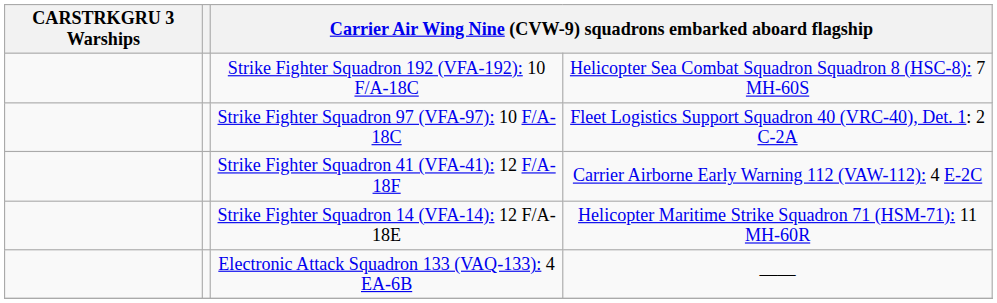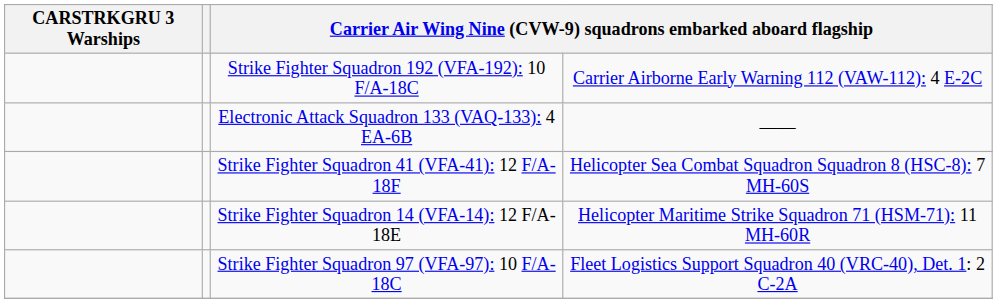Strike Fighter Squadron 192 (VFA-192): 10 F/A-18C | column 4: Helicopter Sea Combat Squadron Squadron 8 (HSC-8): 7 MH-60S -> Carrier Airborne Early Warning 112 (VAW-112): 4 E-2C
rows swapped: Strike Fighter Squadron 97 (VFA-97): 10 F/A-18C <-> Electronic Attack Squadron 133 (VAQ-133): 4 EA-6B
Strike Fighter Squadron 41 (VFA-41): 12 F/A-18F | column 4: Carrier Airborne Early Warning 112 (VAW-112): 4 E-2C -> Helicopter Sea Combat Squadron Squadron 8 (HSC-8): 7 MH-60S
